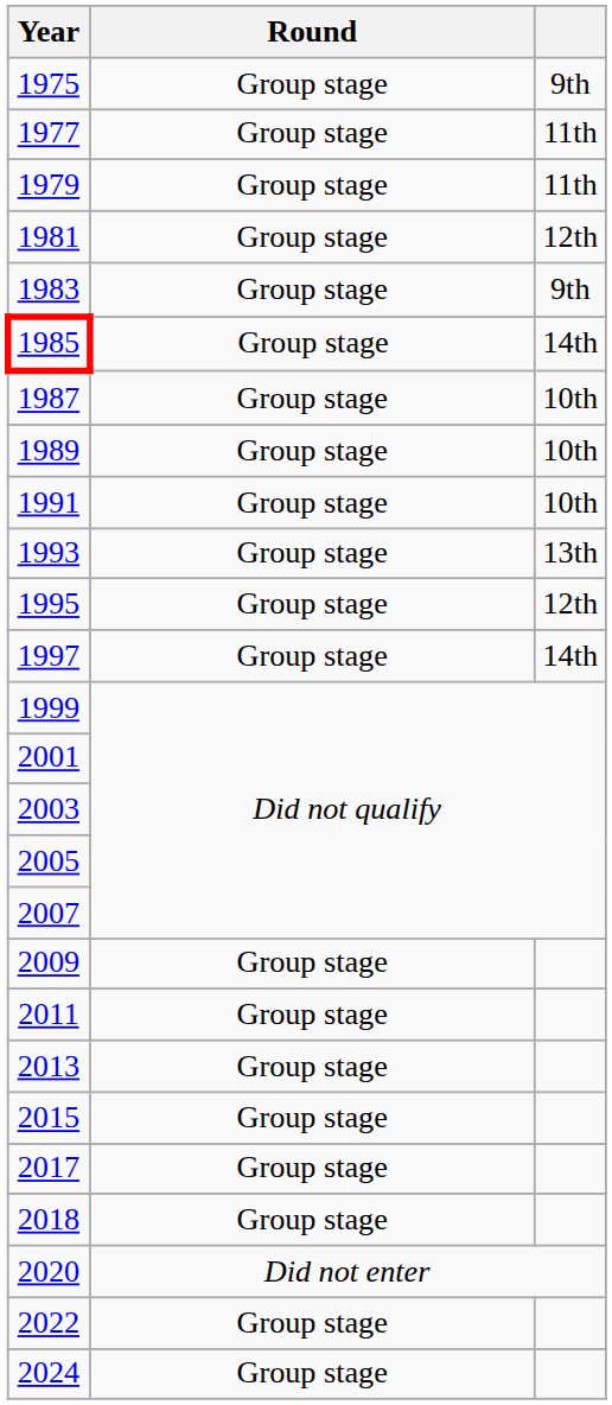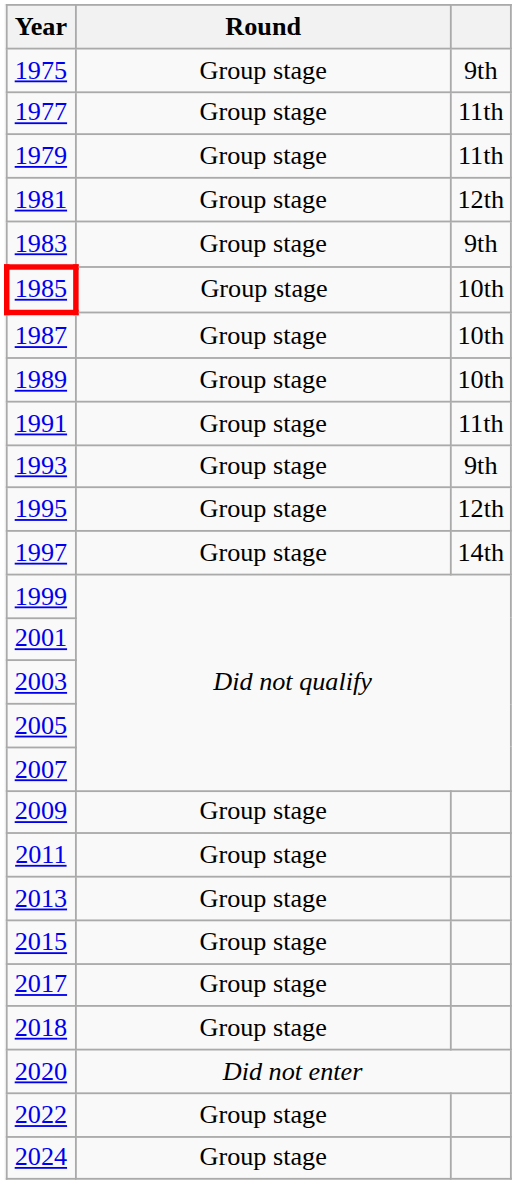1985 | column 3: 14th -> 10th
1991 | column 3: 10th -> 11th
1993 | column 3: 13th -> 9th
